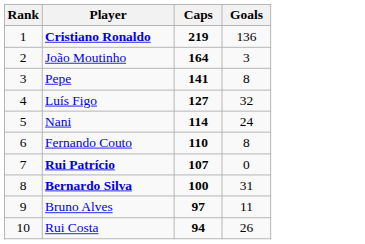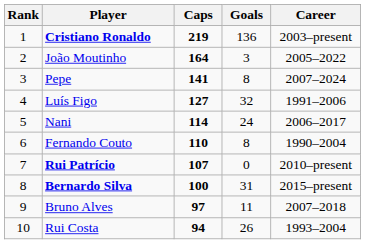+ column: Career | 2003–present | 2005–2022 | 2007–2024 | 1991–2006 | 2006–2017 | 1990–2004 | 2010–present | 2015–present | 2007–2018 | 1993–2004
